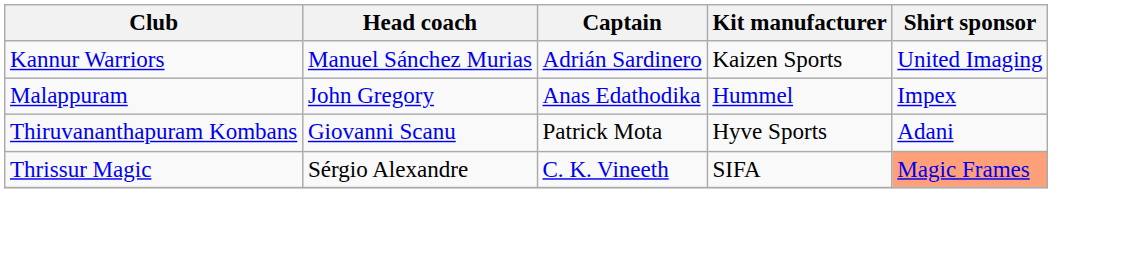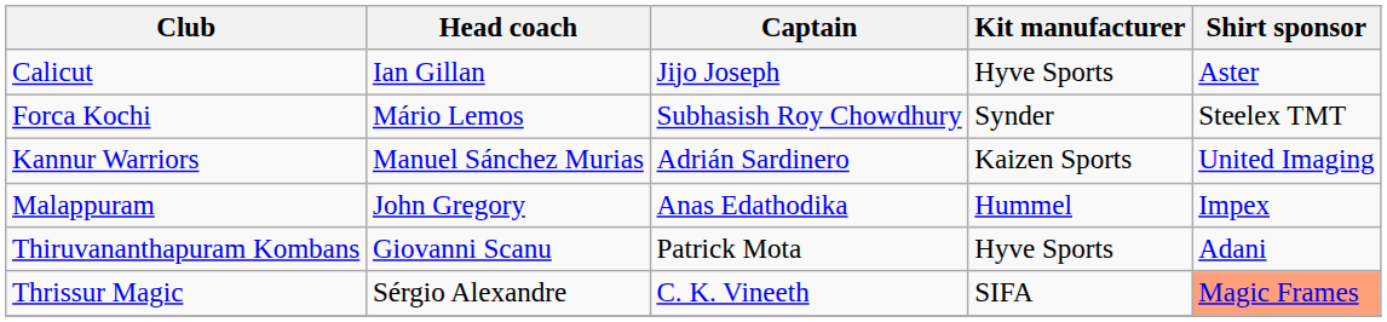+ row: Calicut | Ian Gillan | Jijo Joseph | Hyve Sports | Aster
+ row: Forca Kochi | Mário Lemos | Subhasish Roy Chowdhury | Synder | Steelex TMT
